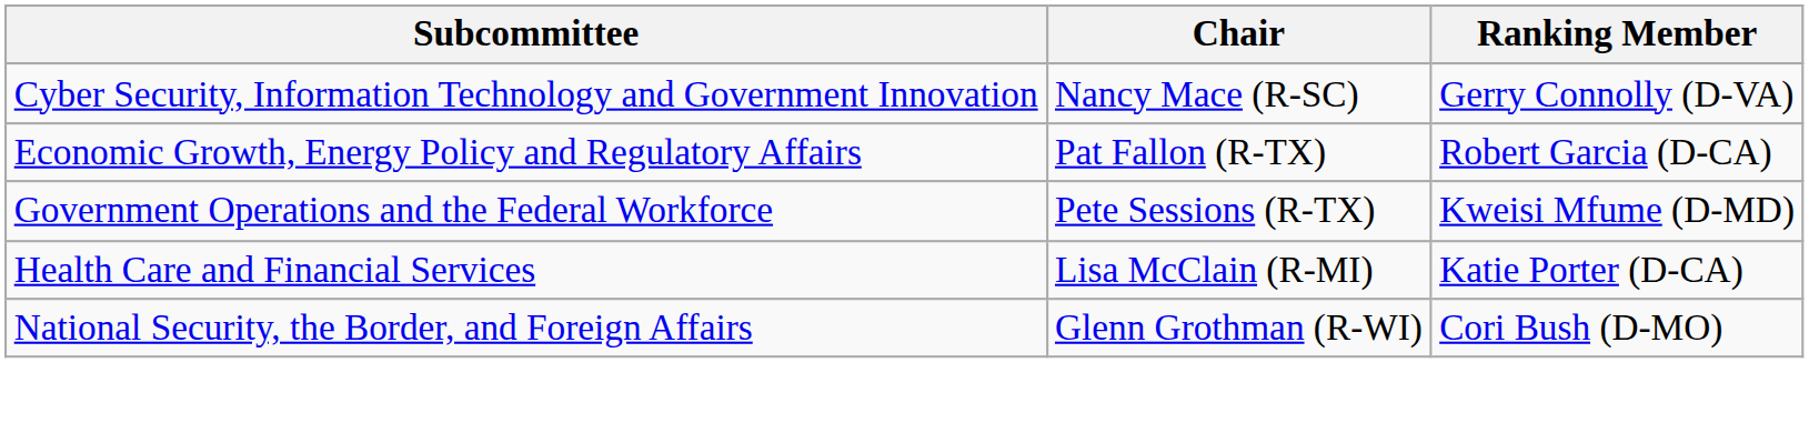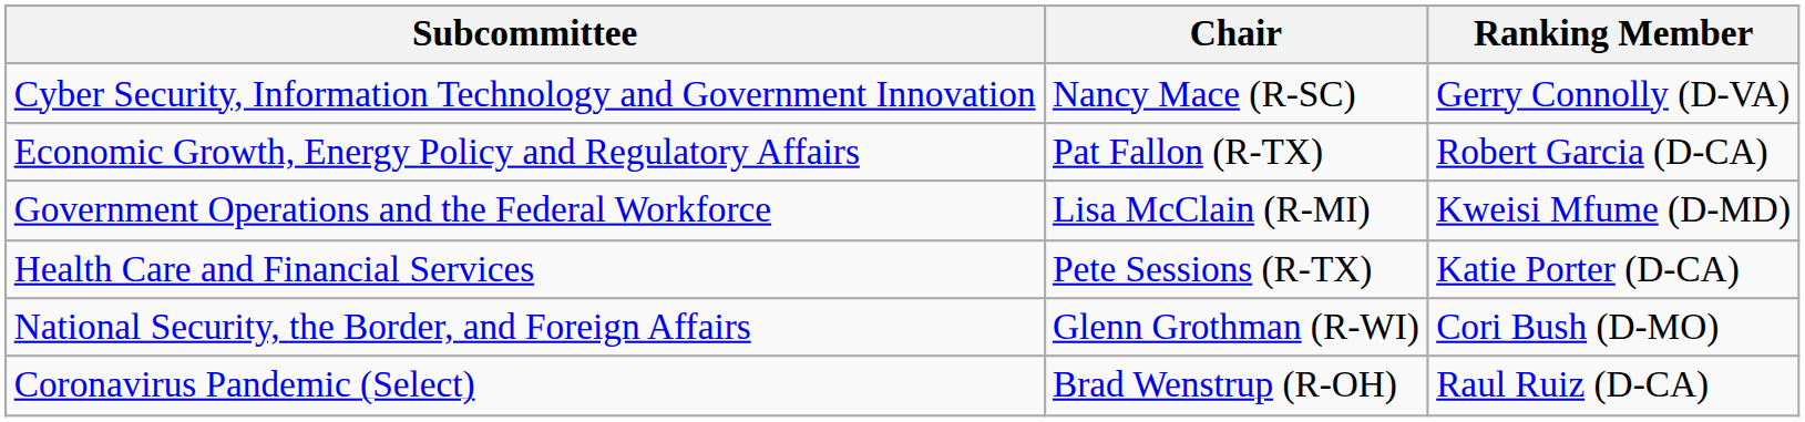Government Operations and the Federal Workforce | Chair: Pete Sessions (R-TX) -> Lisa McClain (R-MI)
Health Care and Financial Services | Chair: Lisa McClain (R-MI) -> Pete Sessions (R-TX)
+ row: Coronavirus Pandemic (Select) | Brad Wenstrup (R-OH) | Raul Ruiz (D-CA)
